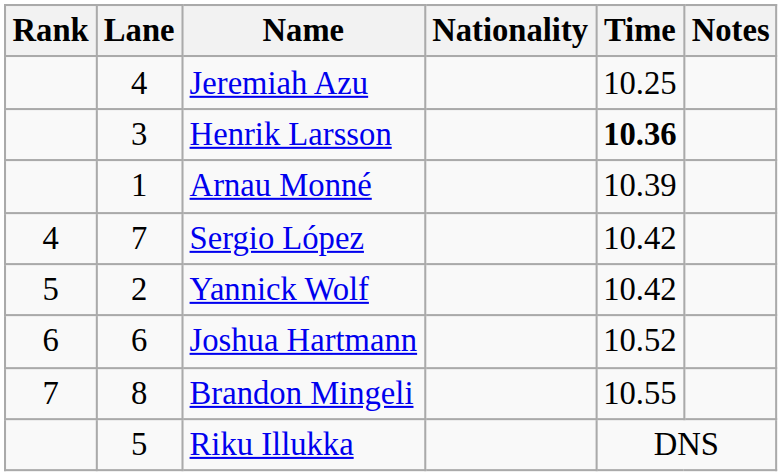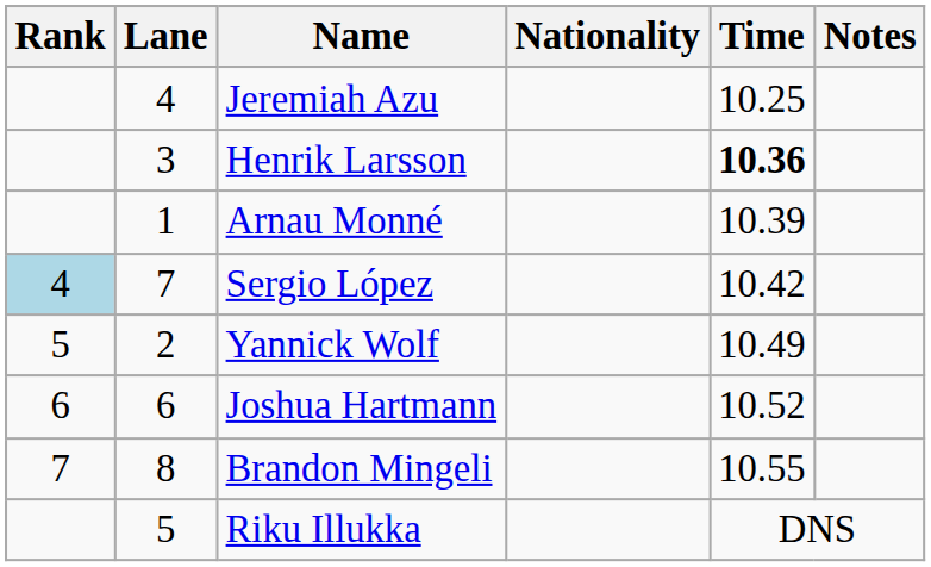Sergio López | Rank: no background -> lightblue background
Yannick Wolf | Time: 10.42 -> 10.49
